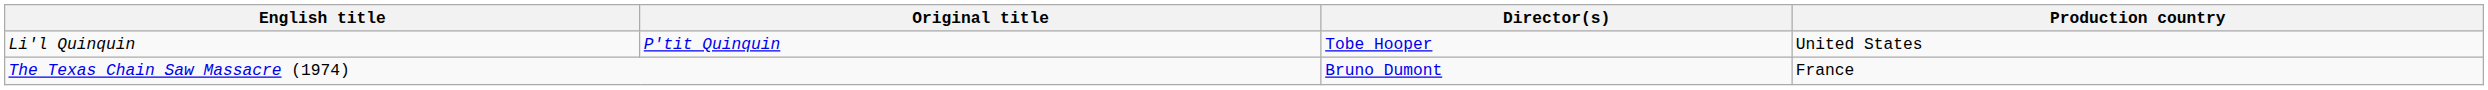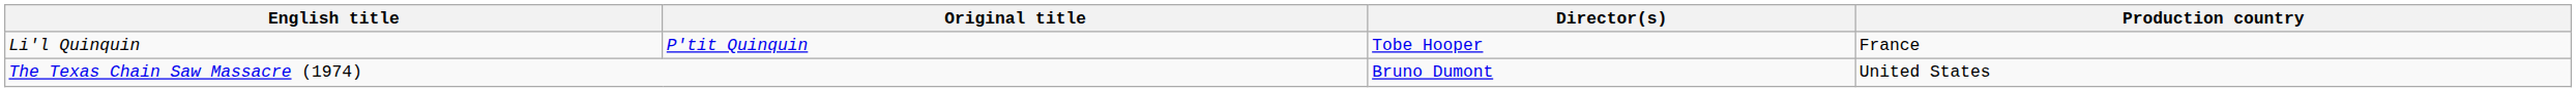Li'l Quinquin | Production country: United States -> France
The Texas Chain Saw Massacre (1974) | Production country: France -> United States
